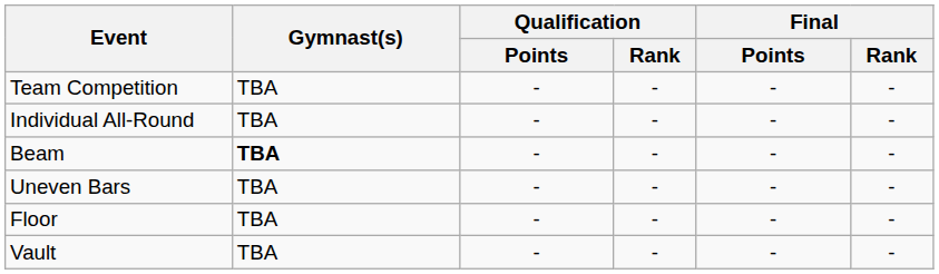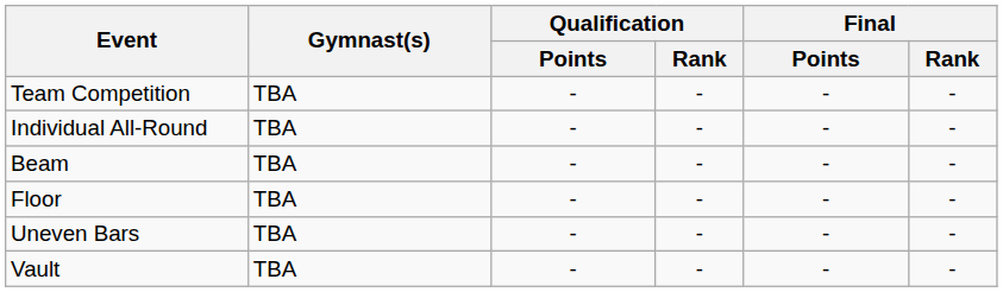Beam | Gymnast(s): bold -> normal
rows swapped: Floor <-> Uneven Bars
